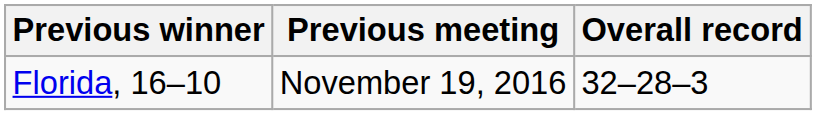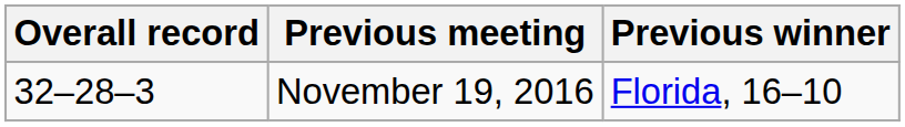columns swapped: Overall record <-> Previous winner
